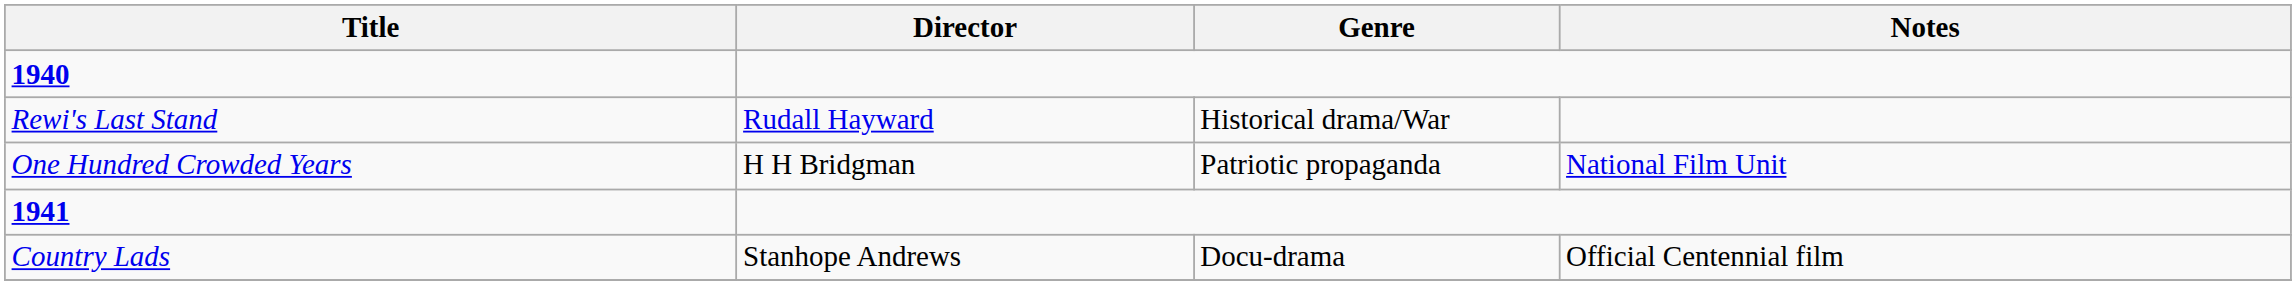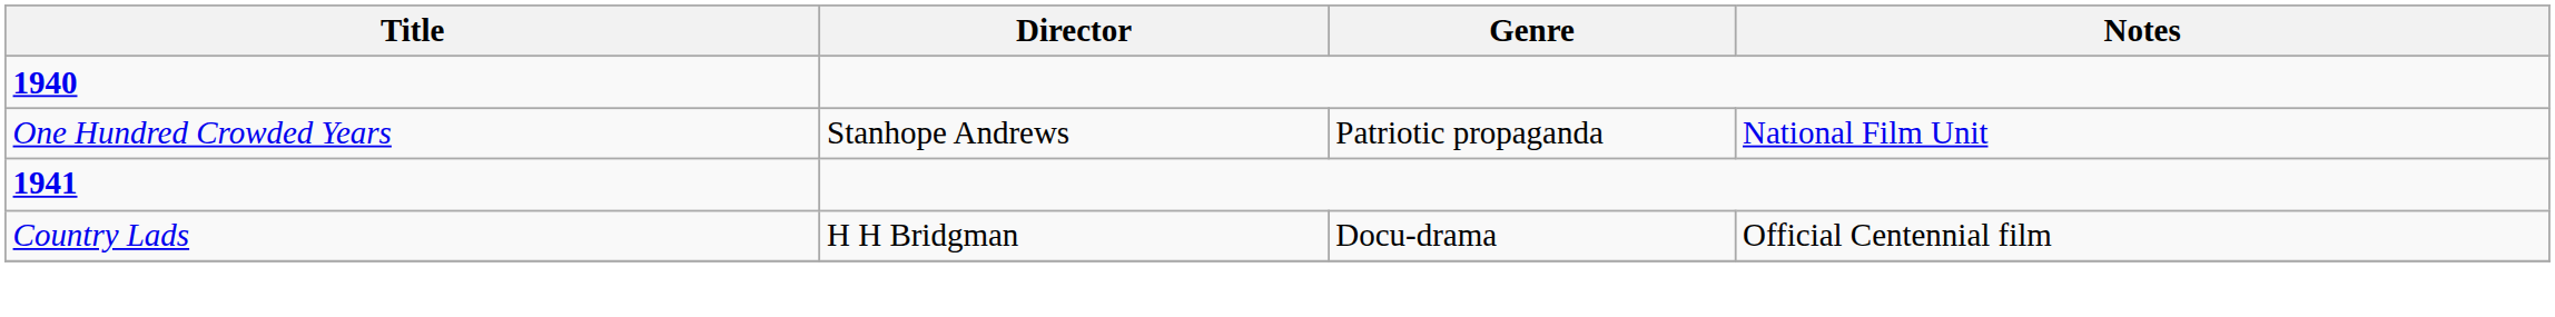- row: Rewi's Last Stand | Rudall Hayward | Historical drama/War
One Hundred Crowded Years | Director: H H Bridgman -> Stanhope Andrews
Country Lads | Director: Stanhope Andrews -> H H Bridgman
